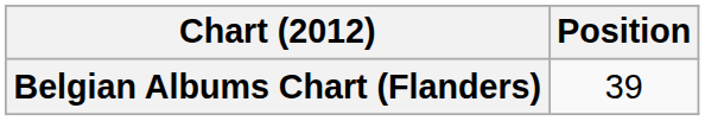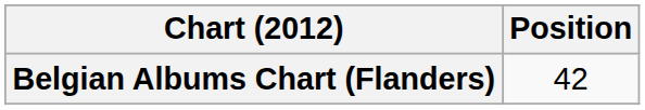Belgian Albums Chart (Flanders) | Position: 39 -> 42
